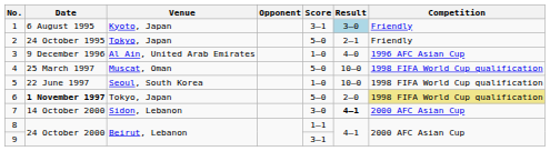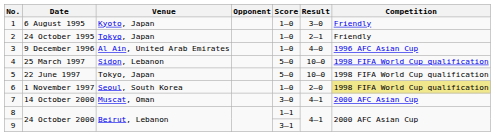1 | Score: 3–1 -> 1–0
1 | Result: lightblue background -> no background
2 | Score: 5–0 -> 1–0
4 | Venue: Muscat, Oman -> Sidon, Lebanon
5 | Venue: Seoul, South Korea -> Tokyo, Japan
5 | Score: 1–0 -> 5–0
6 | Date: bold -> normal
6 | Venue: Tokyo, Japan -> Seoul, South Korea
6 | Score: 5–0 -> 1–0
7 | Venue: Sidon, Lebanon -> Muscat, Oman
7 | Result: bold -> normal
